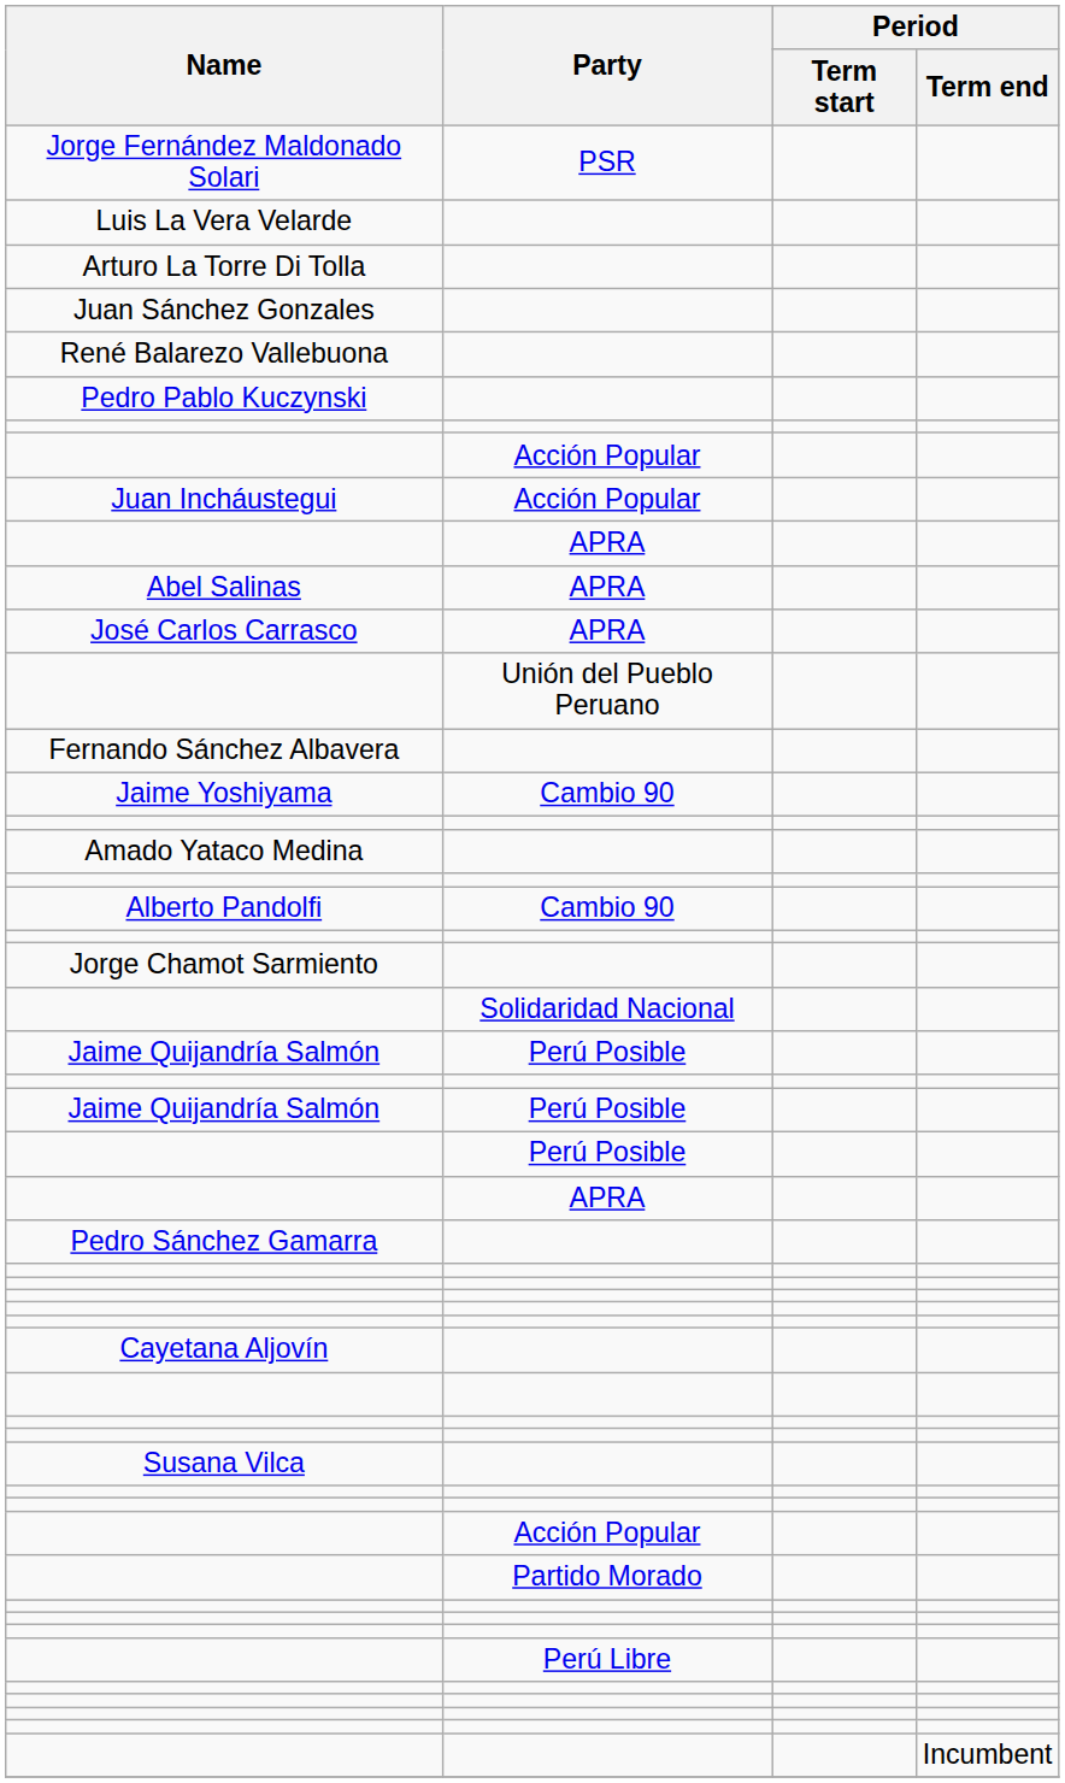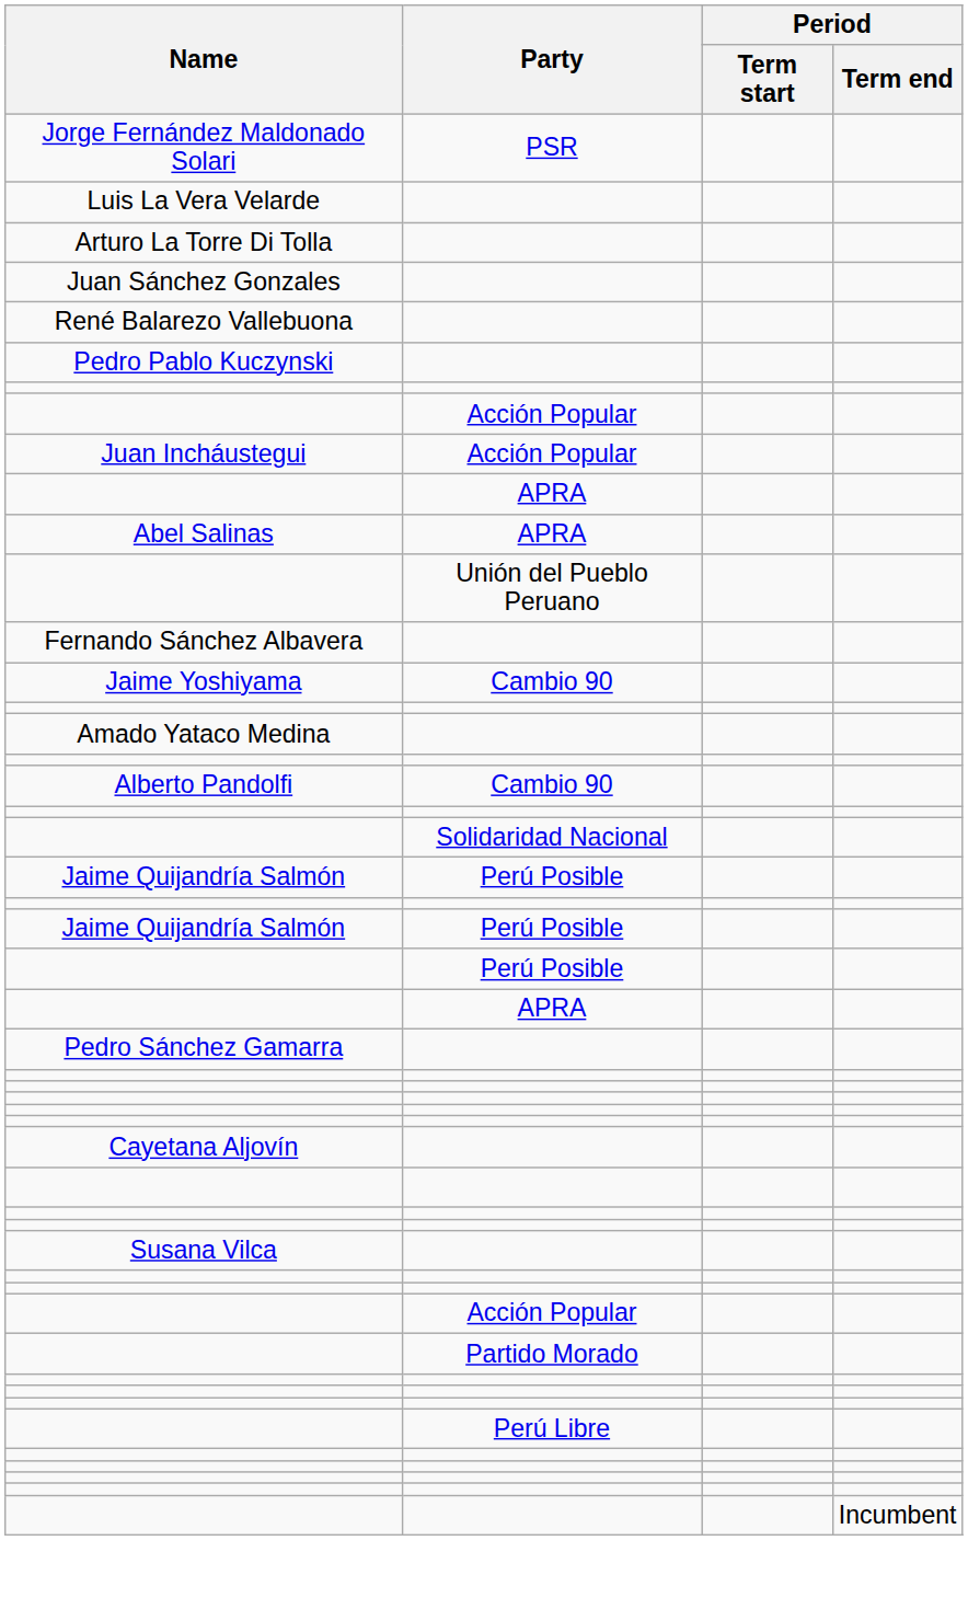- row: José Carlos Carrasco | APRA
- row: Jorge Chamot Sarmiento
